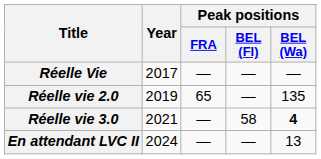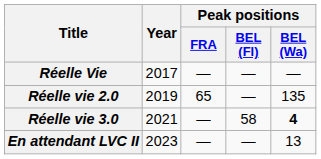En attendant LVC II | Year: 2024 -> 2023
